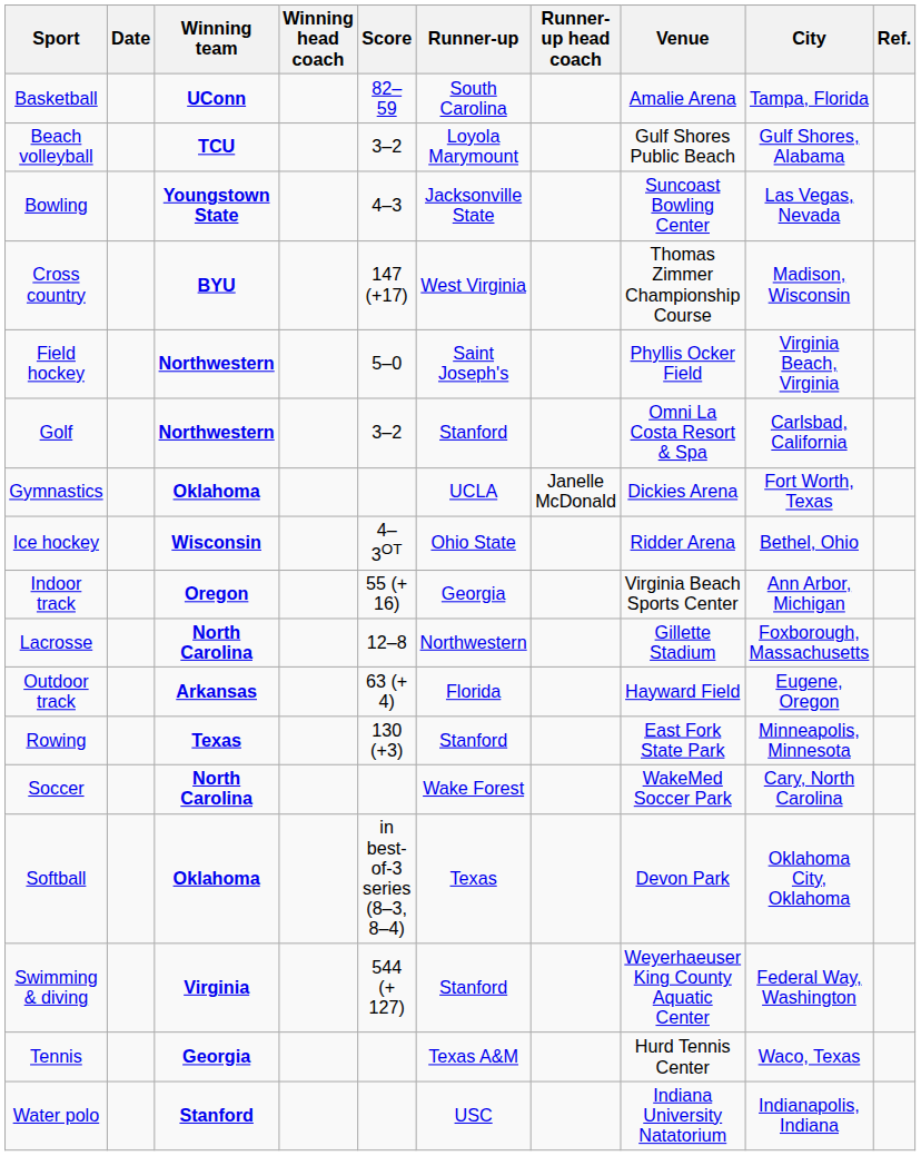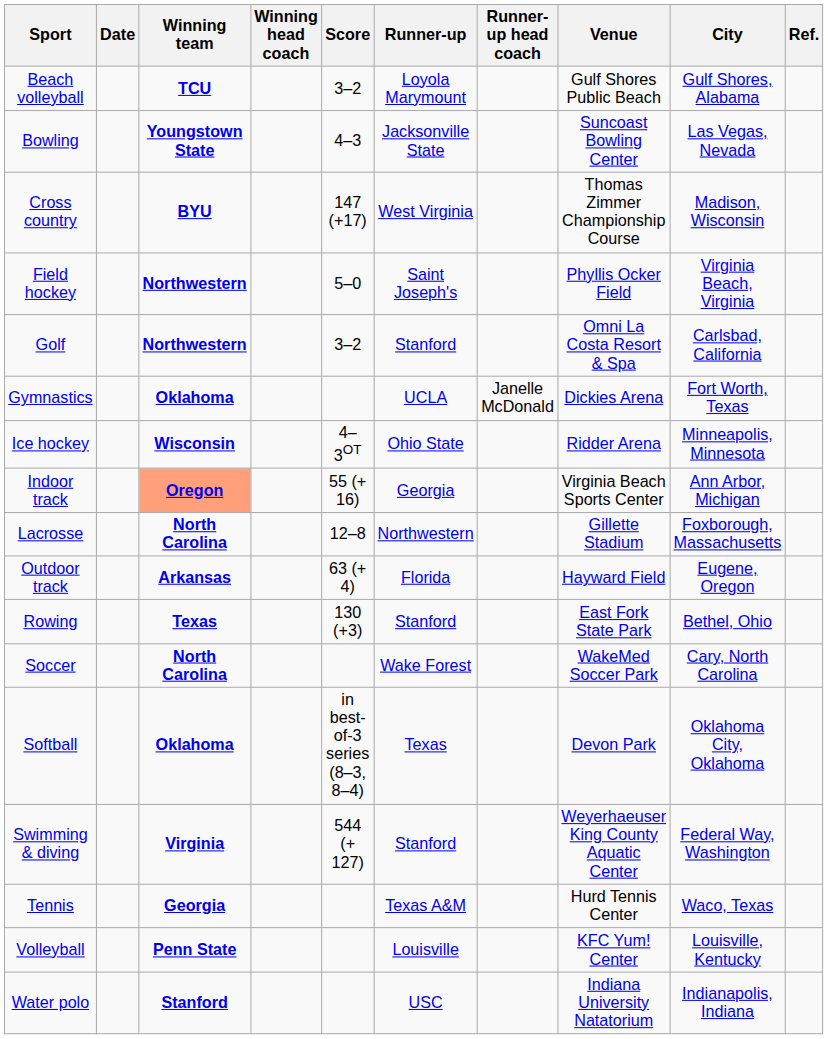- row: Basketball | UConn | 82–59 | South Carolina | Amalie Arena | Tampa, Florida
Ice hockey | City: Bethel, Ohio -> Minneapolis, Minnesota
Indoor track | Winning team: no background -> lightsalmon background
Rowing | City: Minneapolis, Minnesota -> Bethel, Ohio
+ row: Volleyball | Penn State | Louisville | KFC Yum! Center | Louisville, Kentucky
